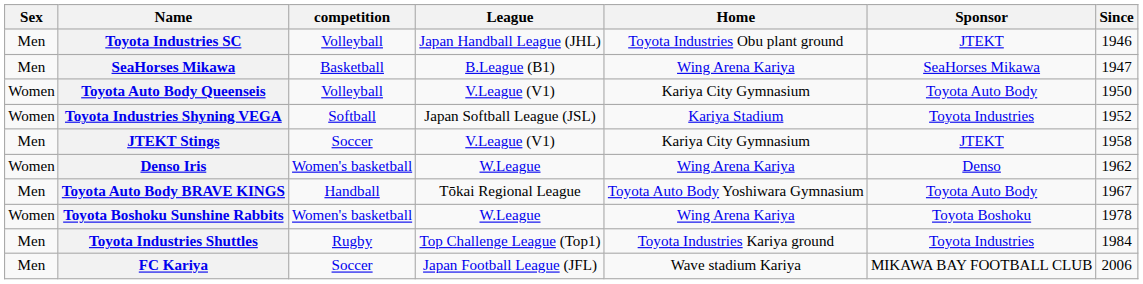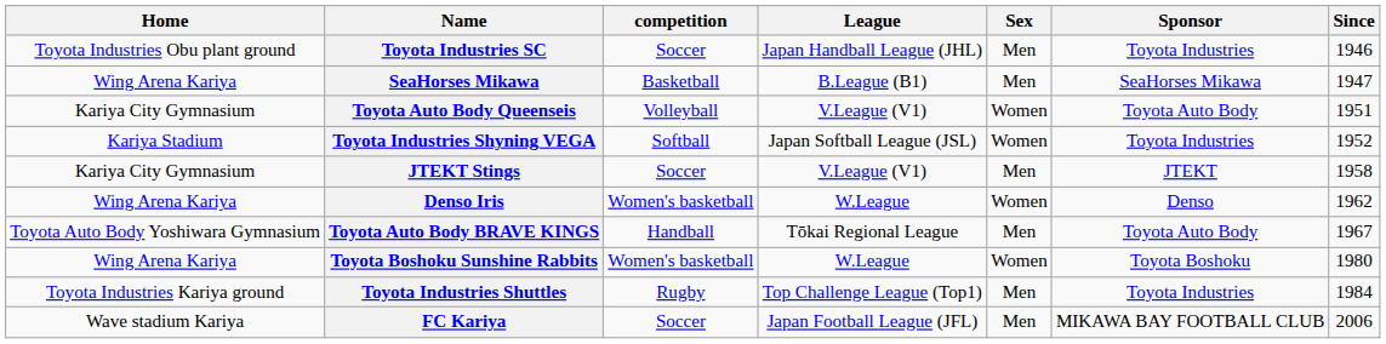columns swapped: Sex <-> Home
Toyota Industries SC | competition: Volleyball -> Soccer
Toyota Industries SC | Sponsor: JTEKT -> Toyota Industries
Toyota Auto Body Queenseis | Since: 1950 -> 1951
Toyota Boshoku Sunshine Rabbits | Since: 1978 -> 1980
